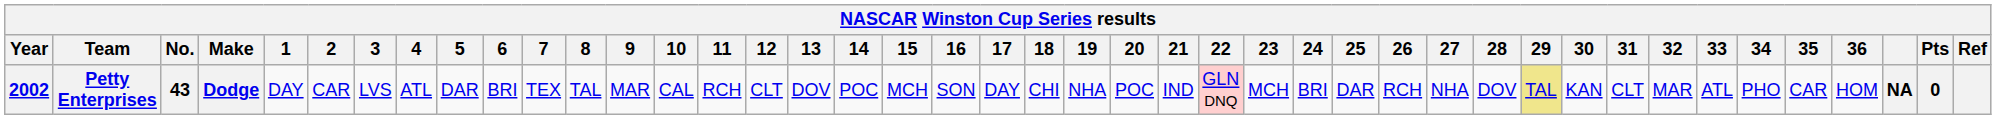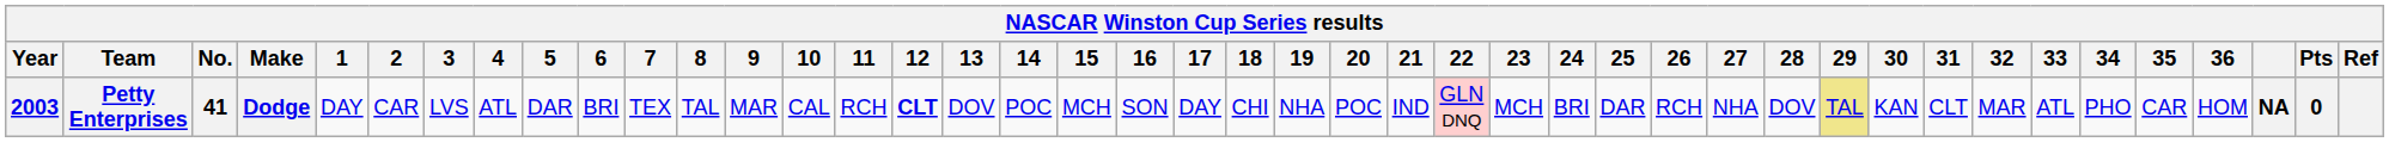Petty Enterprises | Year: 2002 -> 2003
Petty Enterprises | No.: 43 -> 41
Petty Enterprises | 12: normal -> bold
